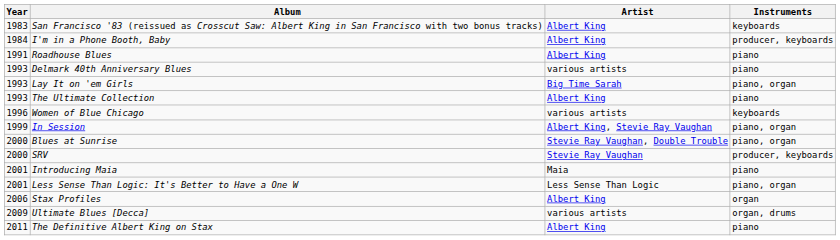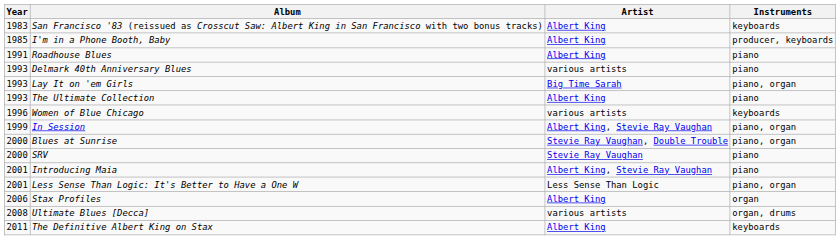I'm in a Phone Booth, Baby | Year: 1984 -> 1985
SRV | Instruments: producer, keyboards -> piano
Introducing Maia | Artist: Maia -> Albert King, Stevie Ray Vaughan
Ultimate Blues [Decca] | Year: 2009 -> 2008
The Definitive Albert King on Stax | Instruments: piano -> keyboards
